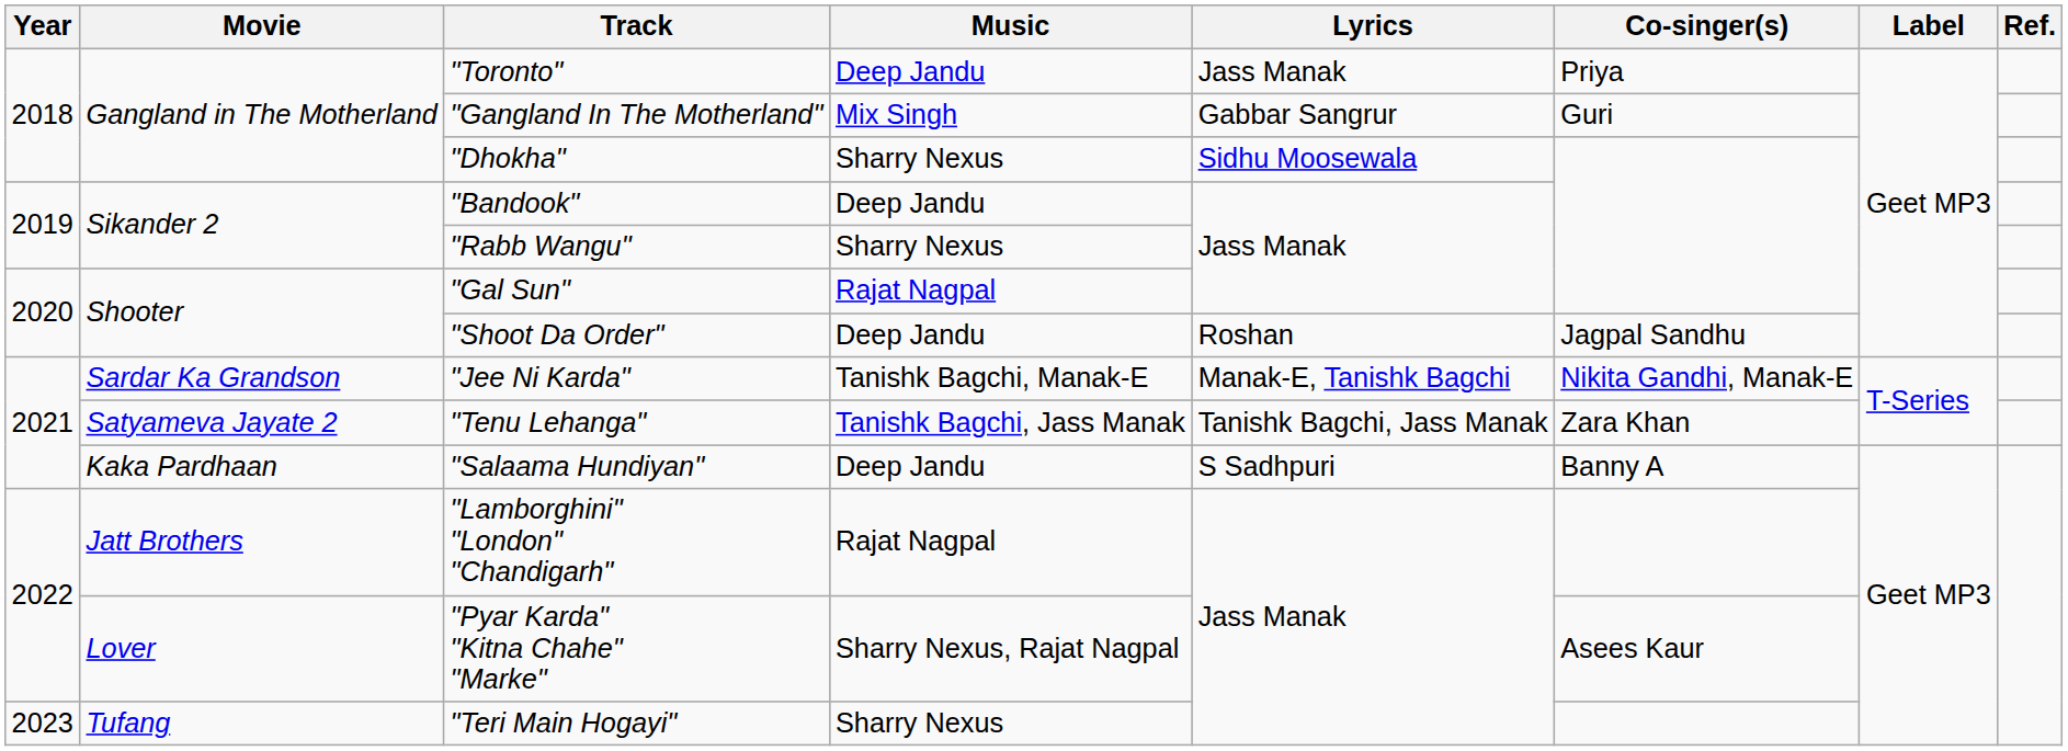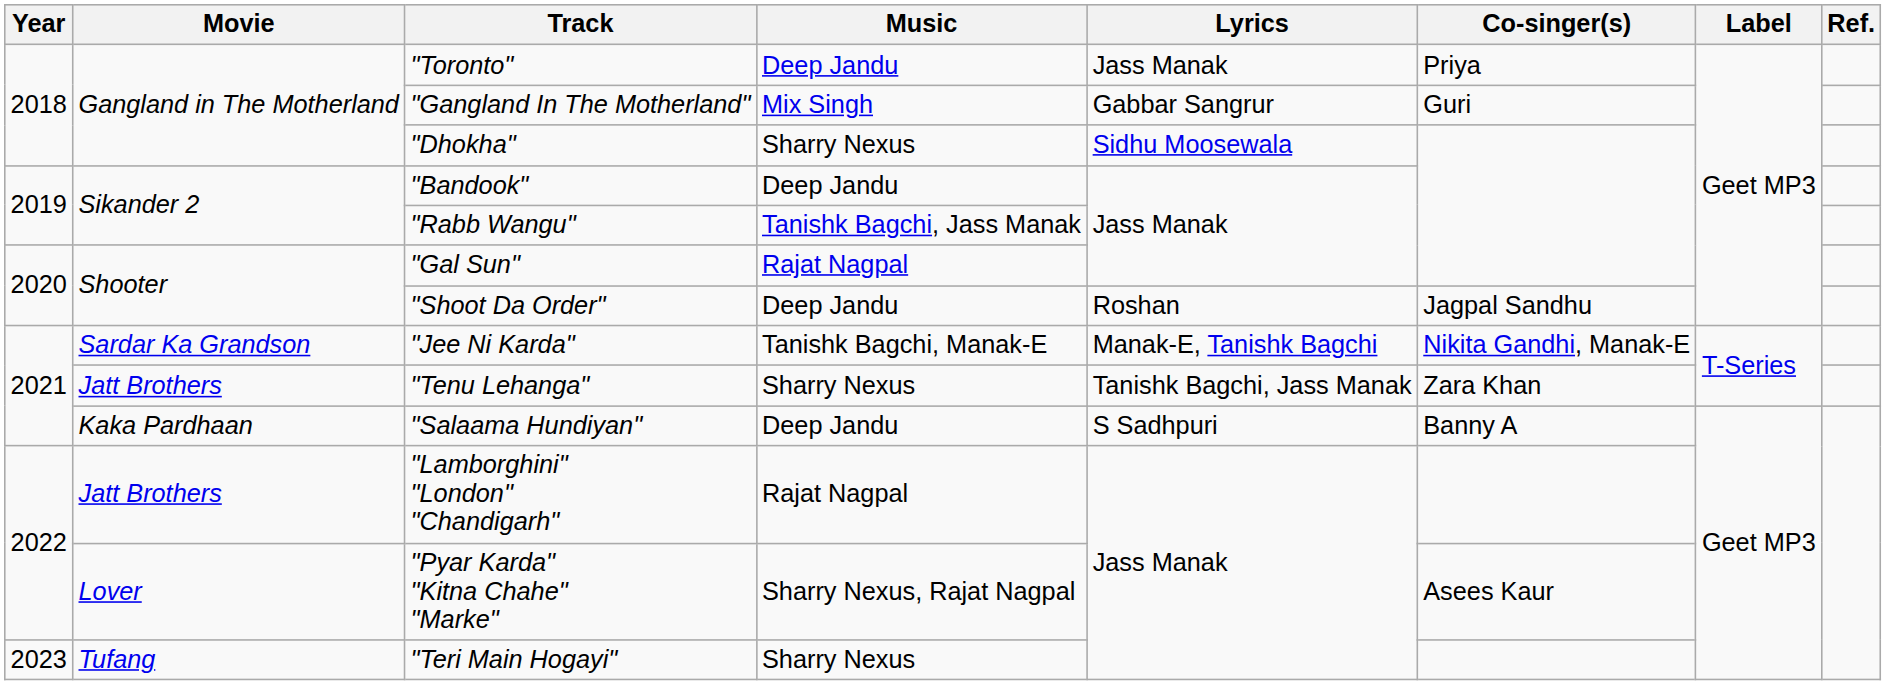"Rabb Wangu" | Music: Sharry Nexus -> Tanishk Bagchi, Jass Manak
"Tenu Lehanga" | Movie: Satyameva Jayate 2 -> Jatt Brothers
"Tenu Lehanga" | Music: Tanishk Bagchi, Jass Manak -> Sharry Nexus
